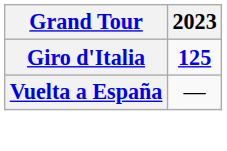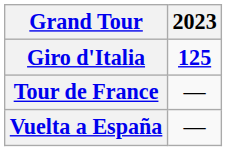+ row: Tour de France | —
